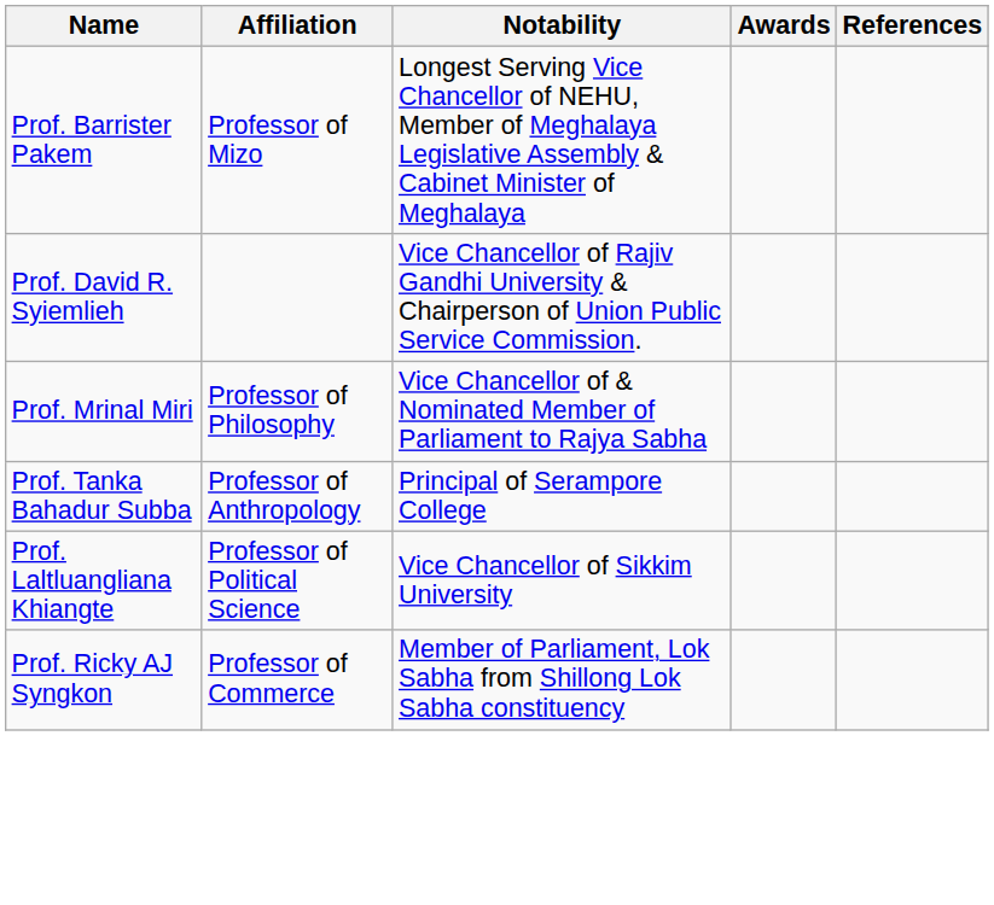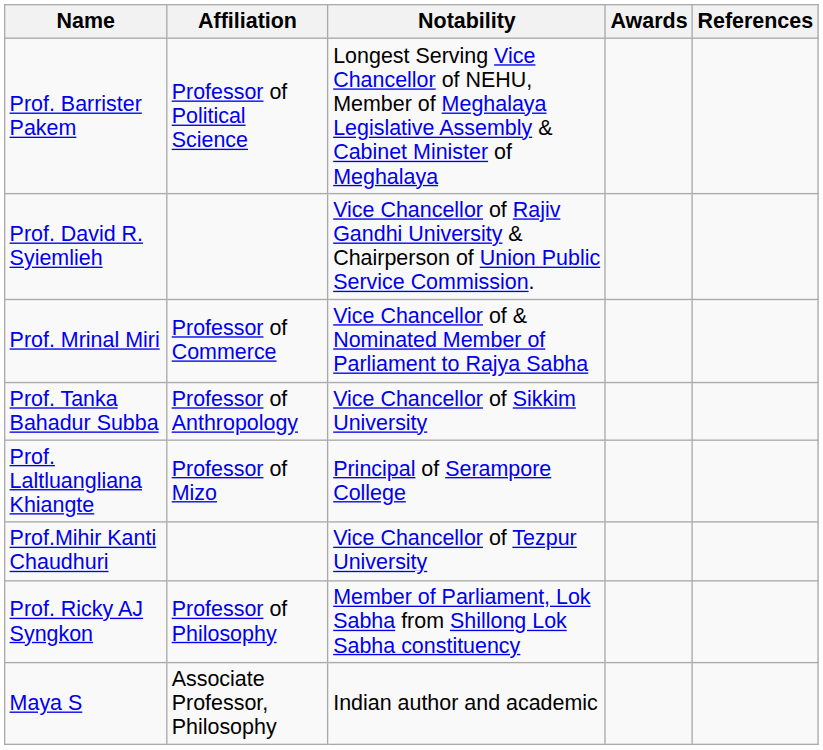Prof. Barrister Pakem | Affiliation: Professor of Mizo -> Professor of Political Science
Prof. Mrinal Miri | Affiliation: Professor of Philosophy -> Professor of Commerce
Prof. Tanka Bahadur Subba | Notability: Principal of Serampore College -> Vice Chancellor of Sikkim University
Prof. Laltluangliana Khiangte | Affiliation: Professor of Political Science -> Professor of Mizo
Prof. Laltluangliana Khiangte | Notability: Vice Chancellor of Sikkim University -> Principal of Serampore College
+ row: Prof.Mihir Kanti Chaudhuri | Vice Chancellor of Tezpur University
Prof. Ricky AJ Syngkon | Affiliation: Professor of Commerce -> Professor of Philosophy
+ row: Maya S | Associate Professor, Philosophy | Indian author and academic
